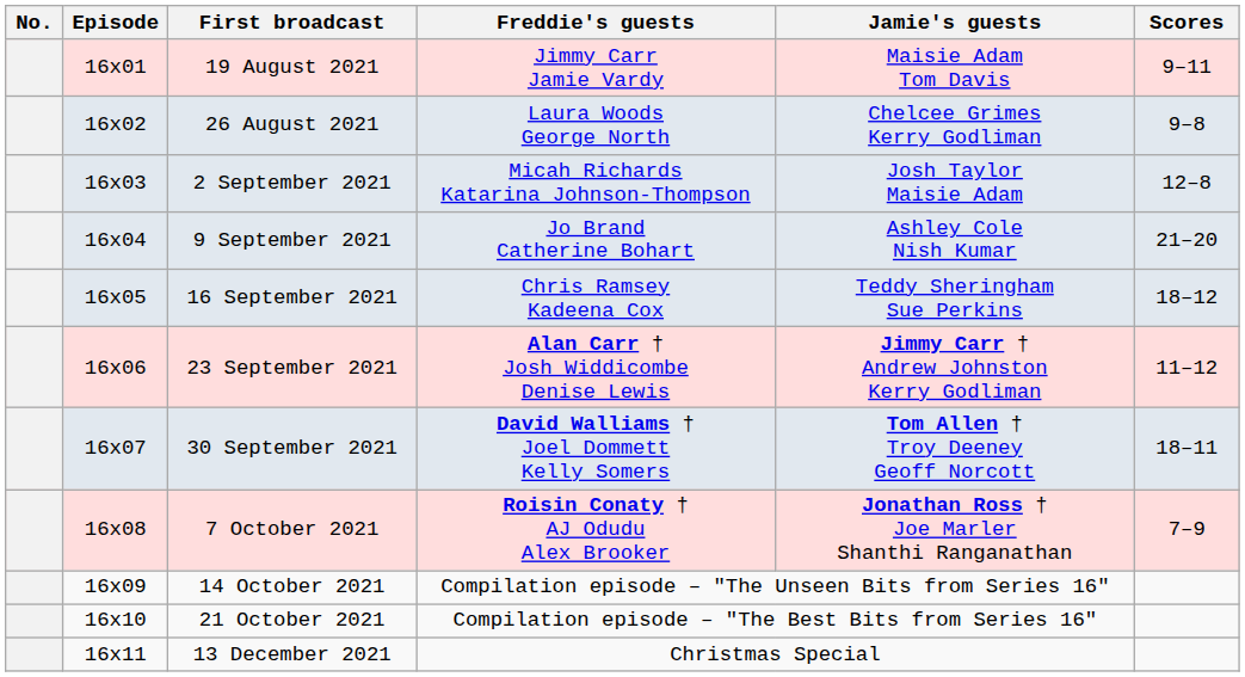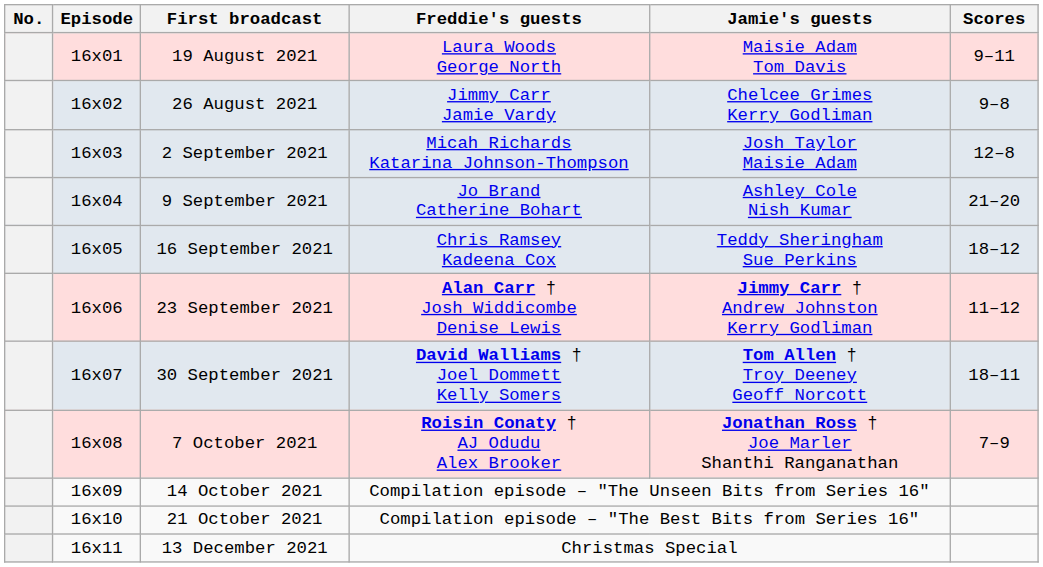19 August 2021 | Freddie's guests: Jimmy Carr Jamie Vardy -> Laura Woods George North
26 August 2021 | Freddie's guests: Laura Woods George North -> Jimmy Carr Jamie Vardy
